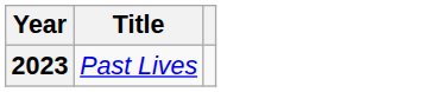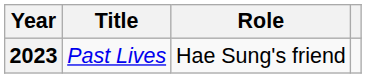+ column: Role | Hae Sung's friend
